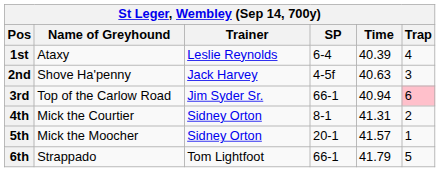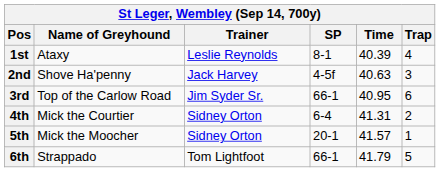1st | SP: 6-4 -> 8-1
3rd | Time: 40.94 -> 40.95
3rd | Trap: pink background -> no background
4th | SP: 8-1 -> 6-4
